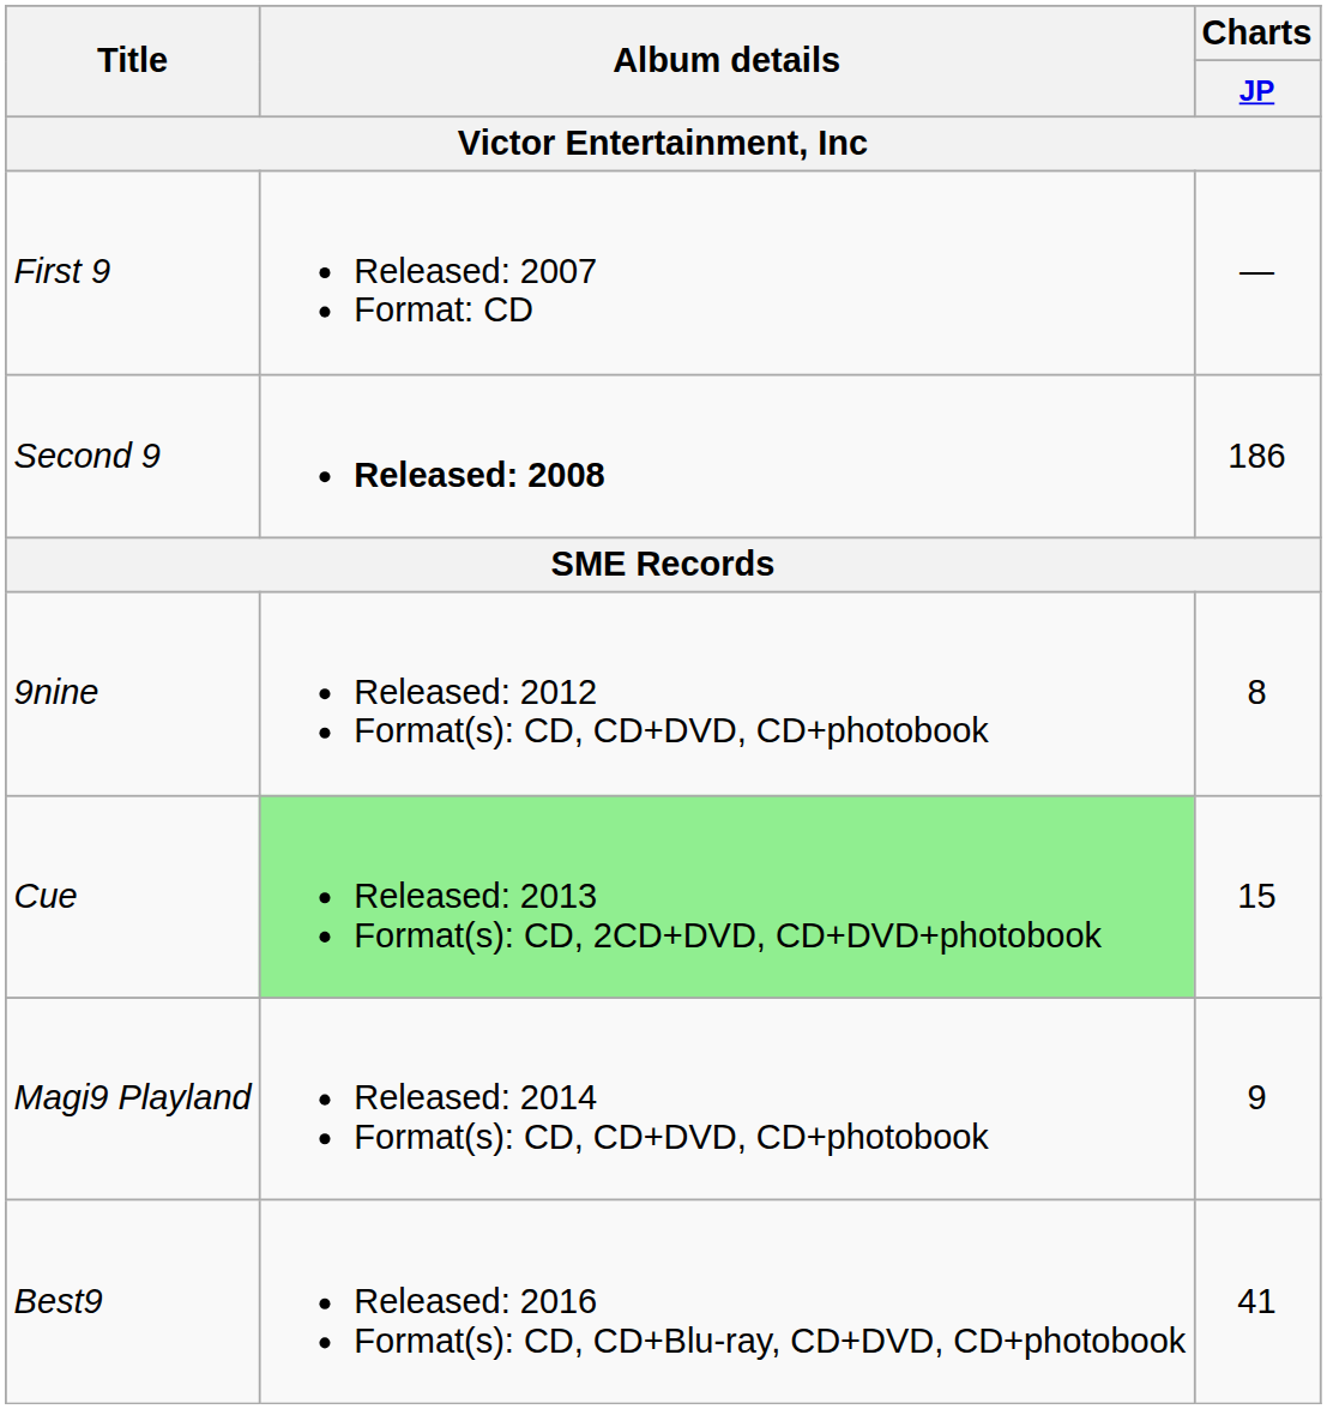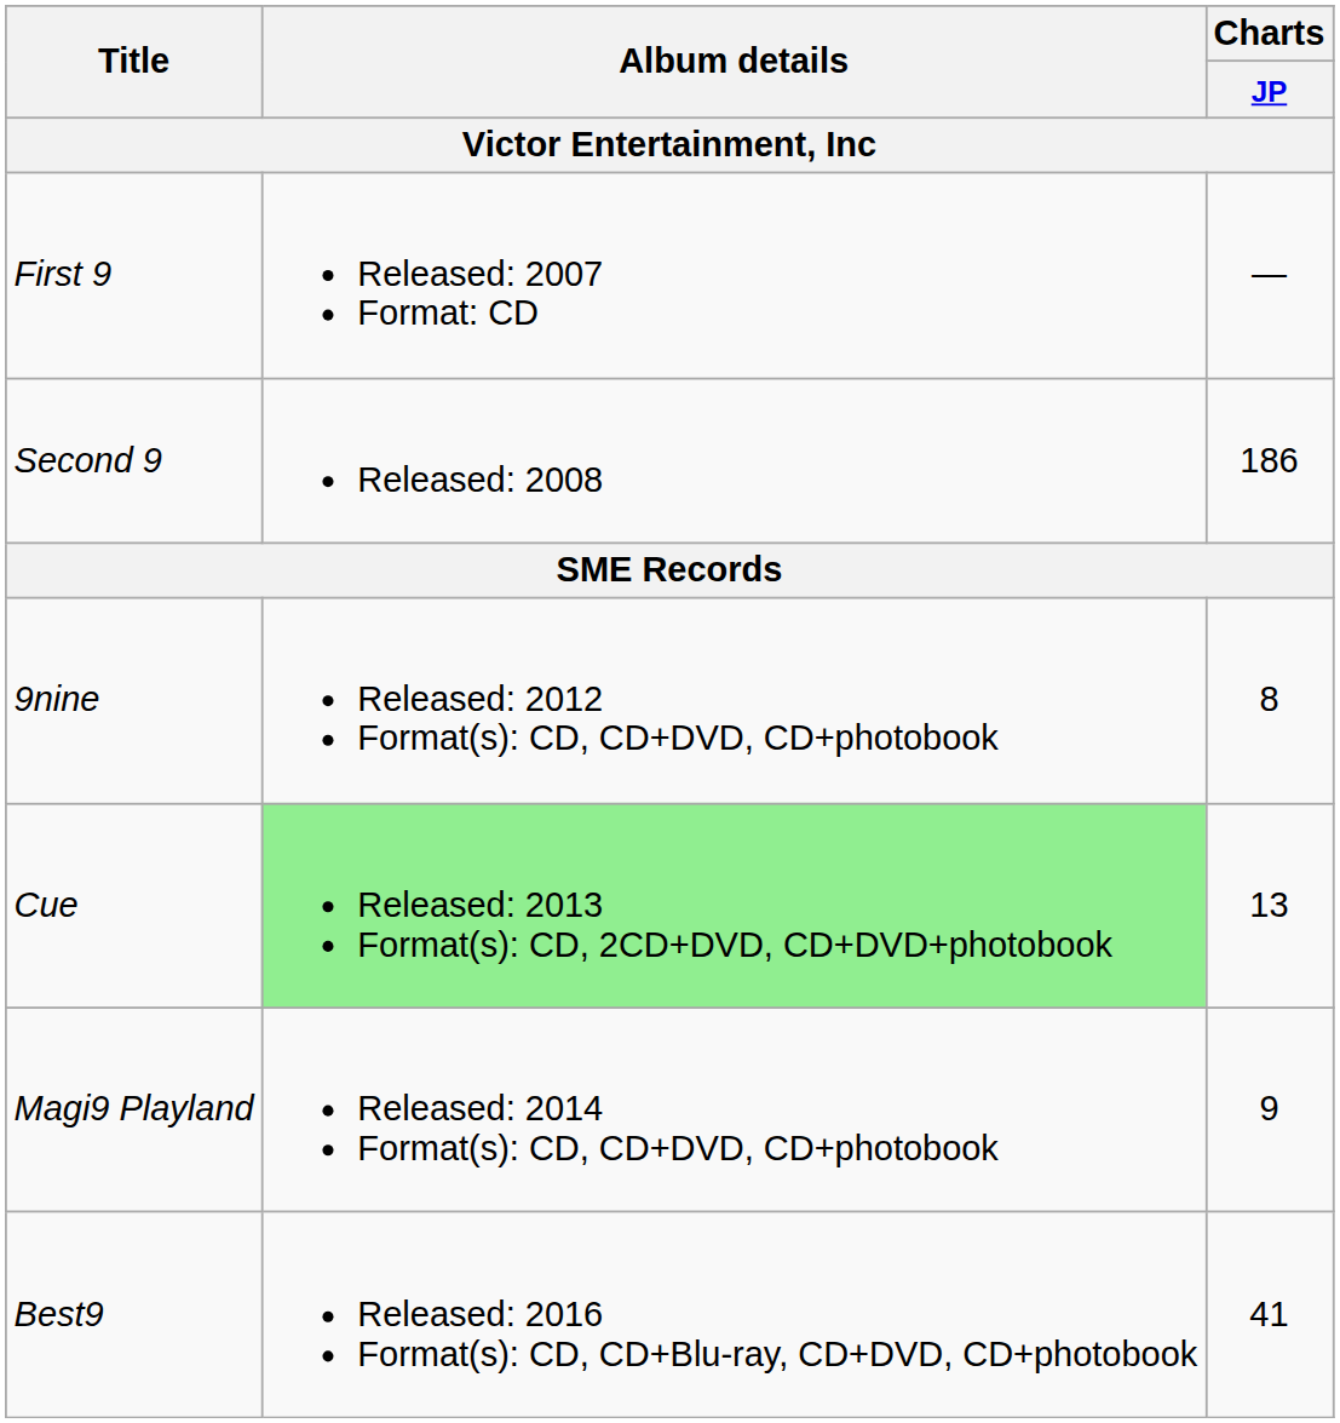Second 9 | Album details: bold -> normal
Cue | Charts / JP: 15 -> 13
